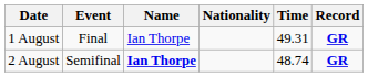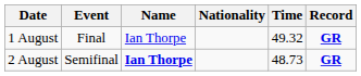1 August | Time: 49.31 -> 49.32
2 August | Time: 48.74 -> 48.73
